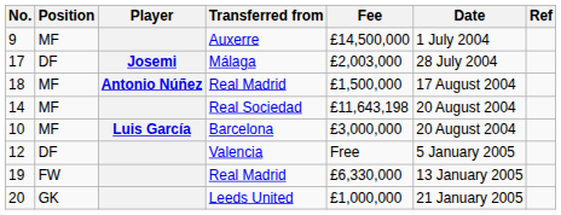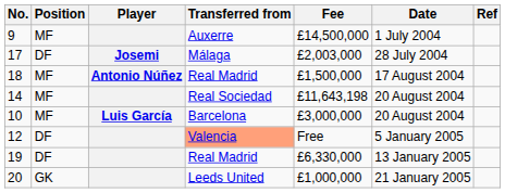12 | Transferred from: no background -> lightsalmon background
19 | Position: FW -> DF
